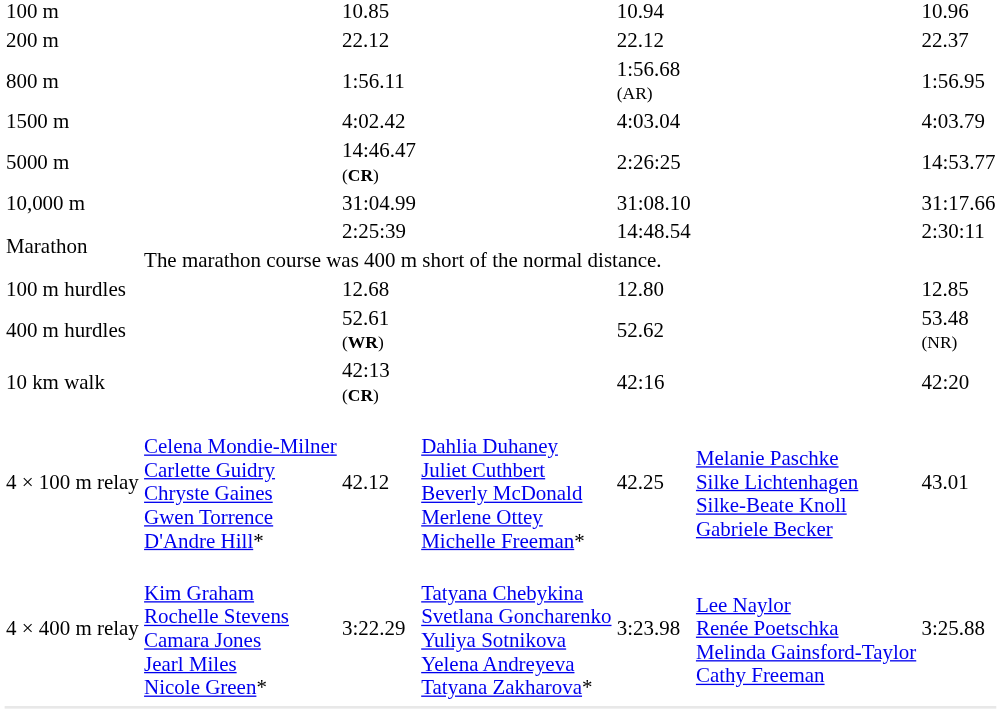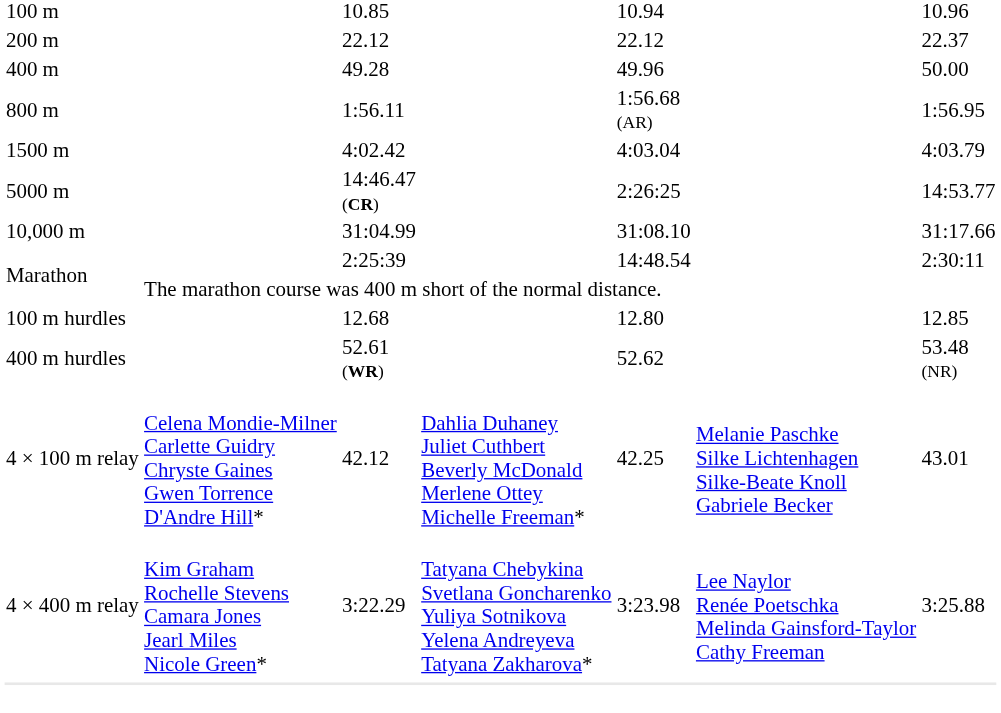+ row: 400 m | 49.28 | 49.96 | 50.00
- row: 10 km walk | 42:13 (CR) | 42:16 | 42:20
